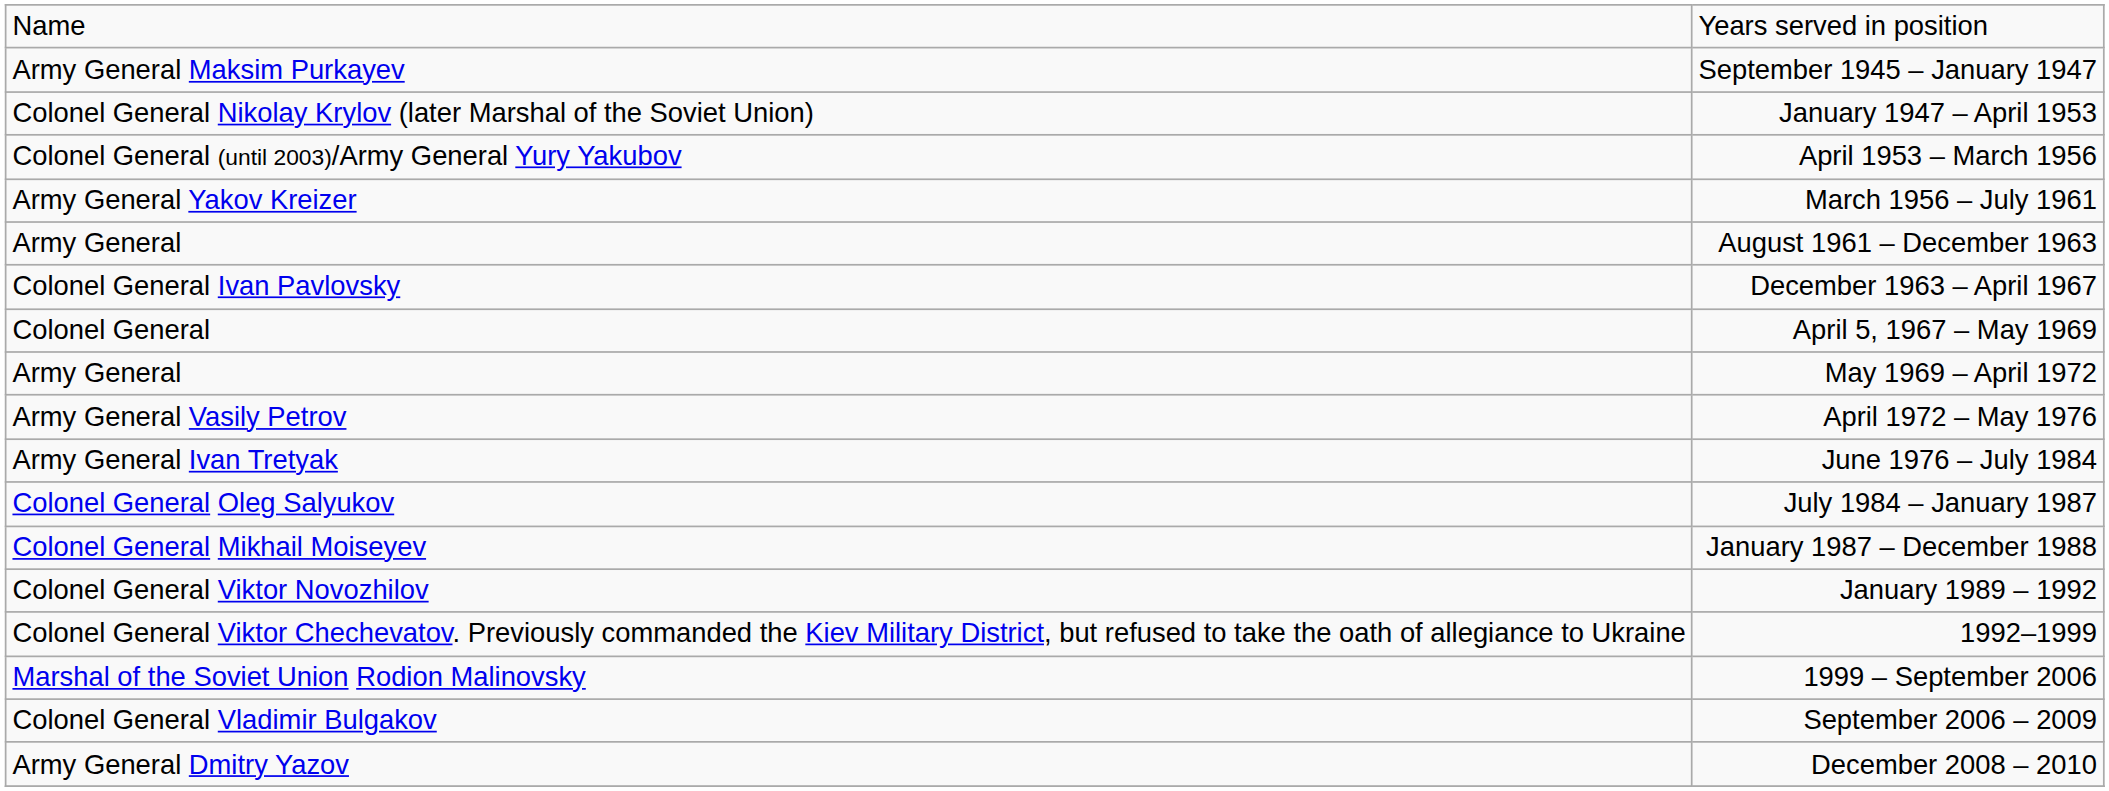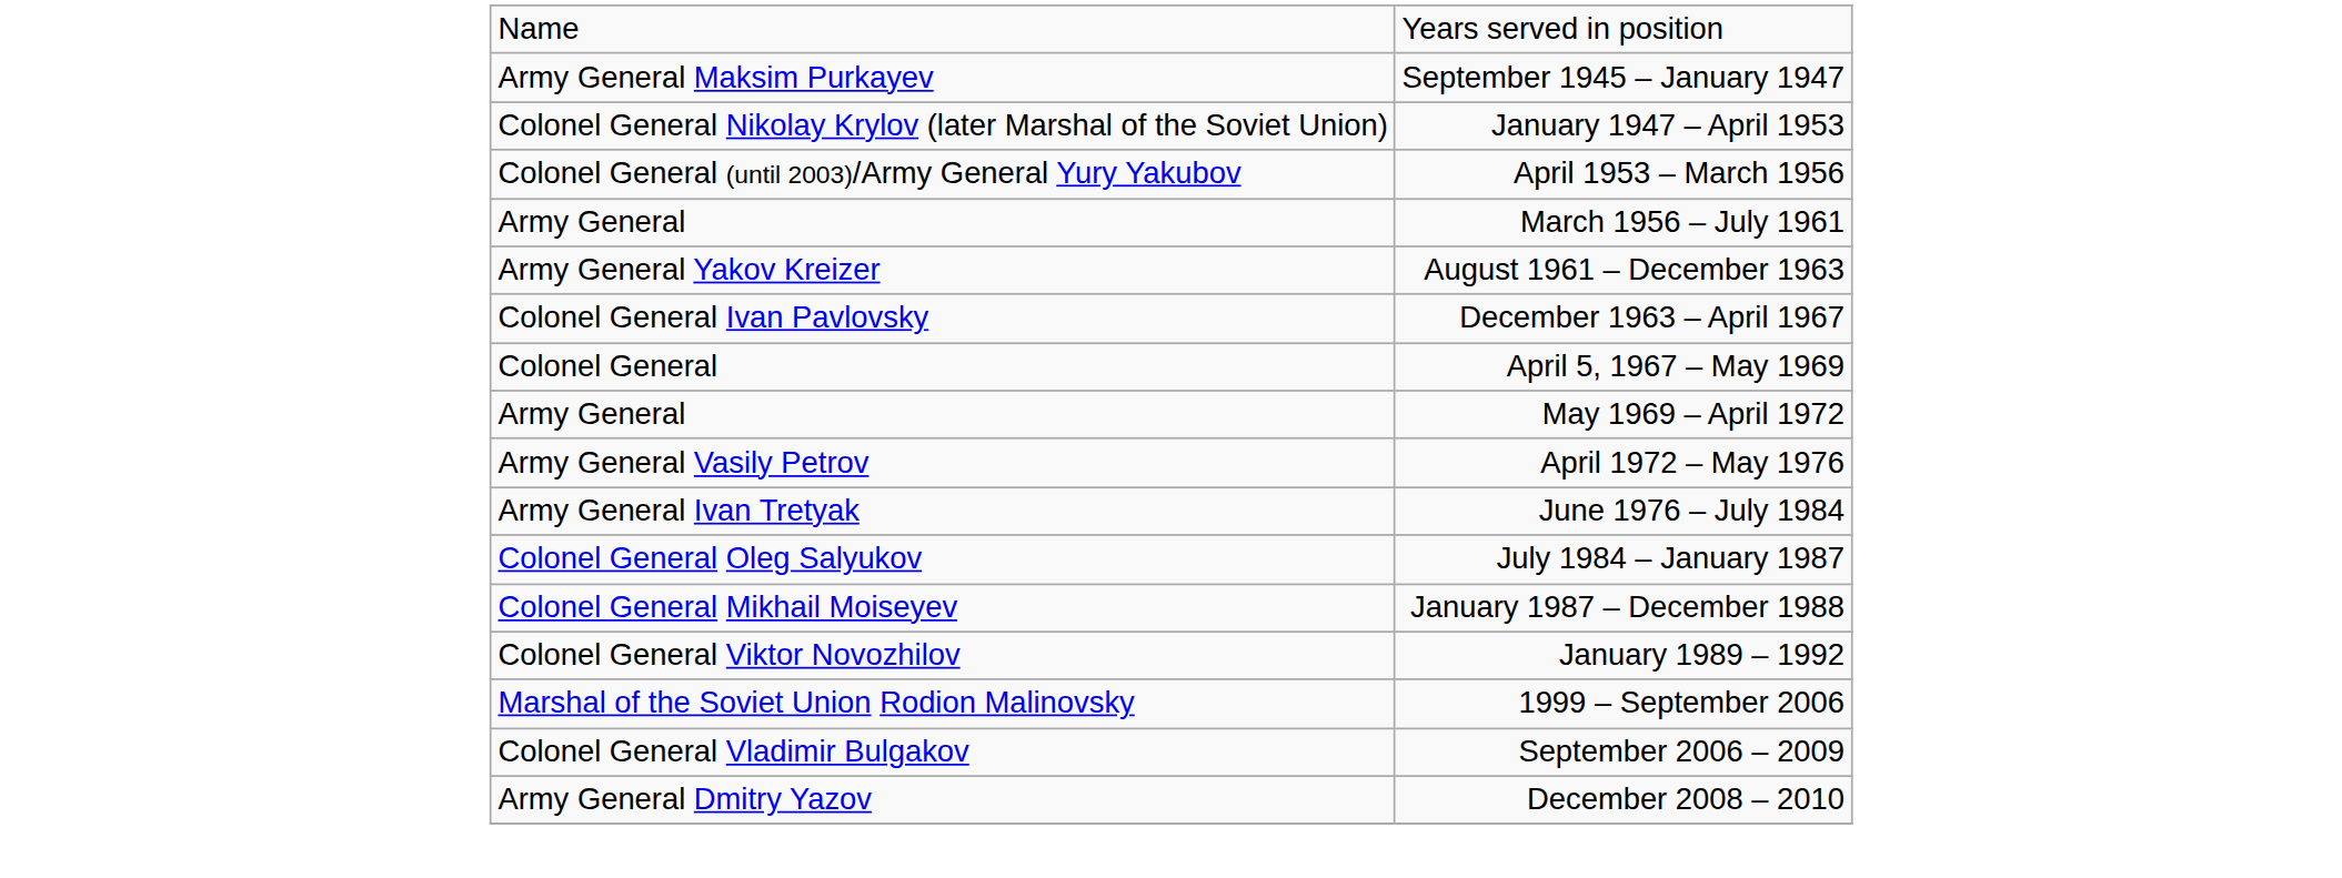March 1956 – July 1961 | column 1: Army General Yakov Kreizer -> Army General
August 1961 – December 1963 | column 1: Army General -> Army General Yakov Kreizer
- row: Colonel General Viktor Chechevatov. Previously commanded the Kiev Military District, but refused to take the oath of allegiance to Ukraine | 1992–1999
